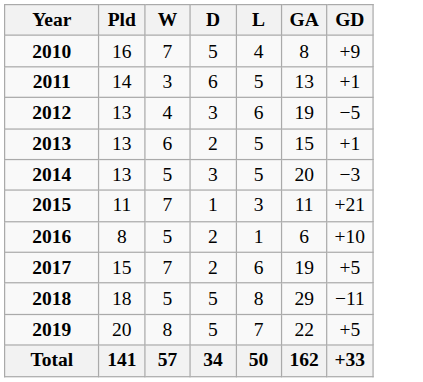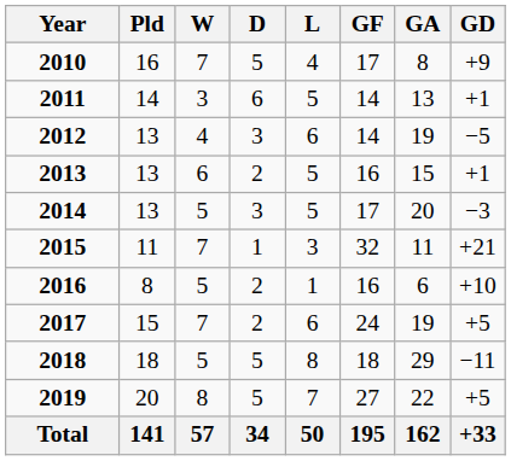+ column: GF | 17 | 14 | 14 | 16 | 17 | 32 | 16 | 24 | 18 | 27 | 195
